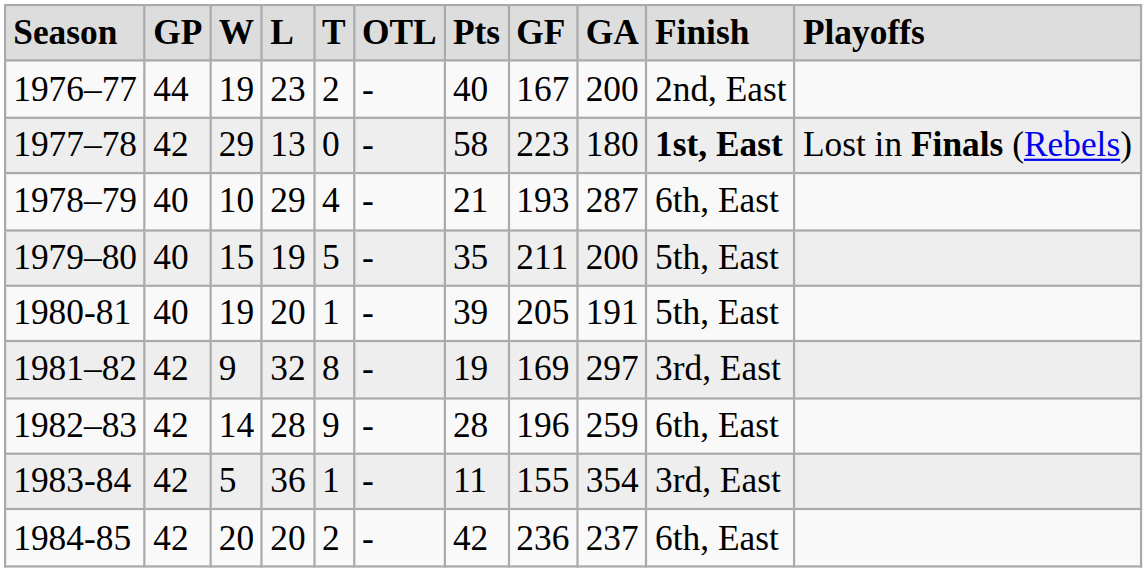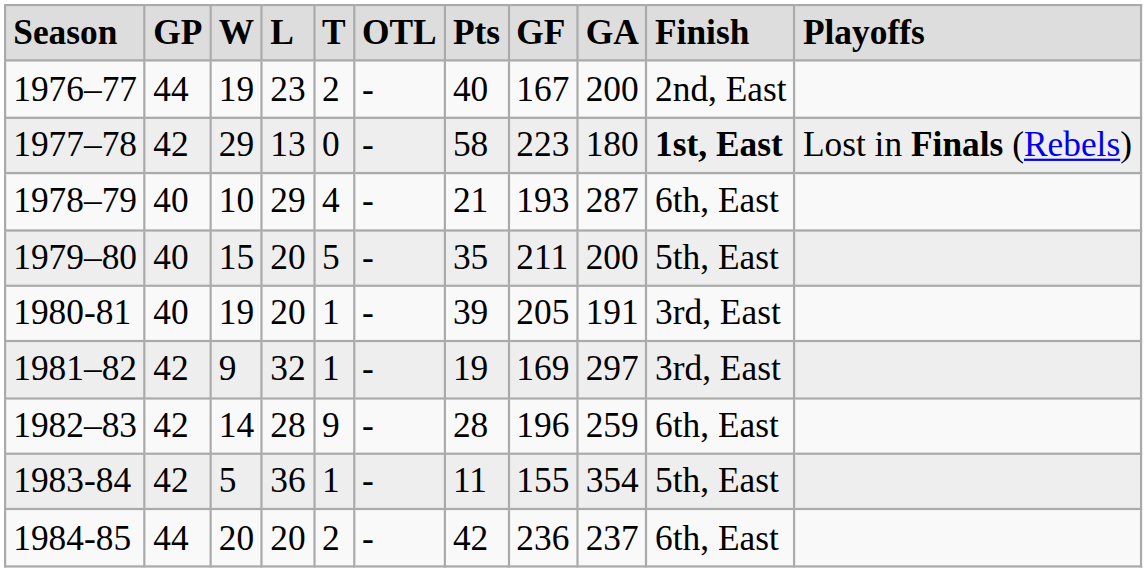1979–80 | column 4: 19 -> 20
1980-81 | column 10: 5th, East -> 3rd, East
1981–82 | column 5: 8 -> 1
1983-84 | column 10: 3rd, East -> 5th, East
1984-85 | column 2: 42 -> 44
